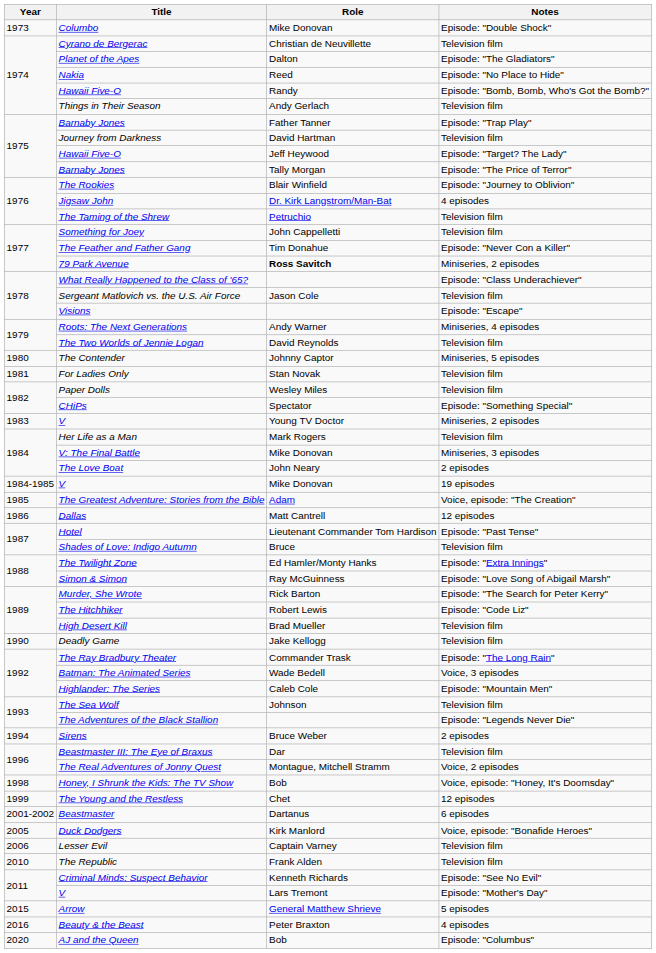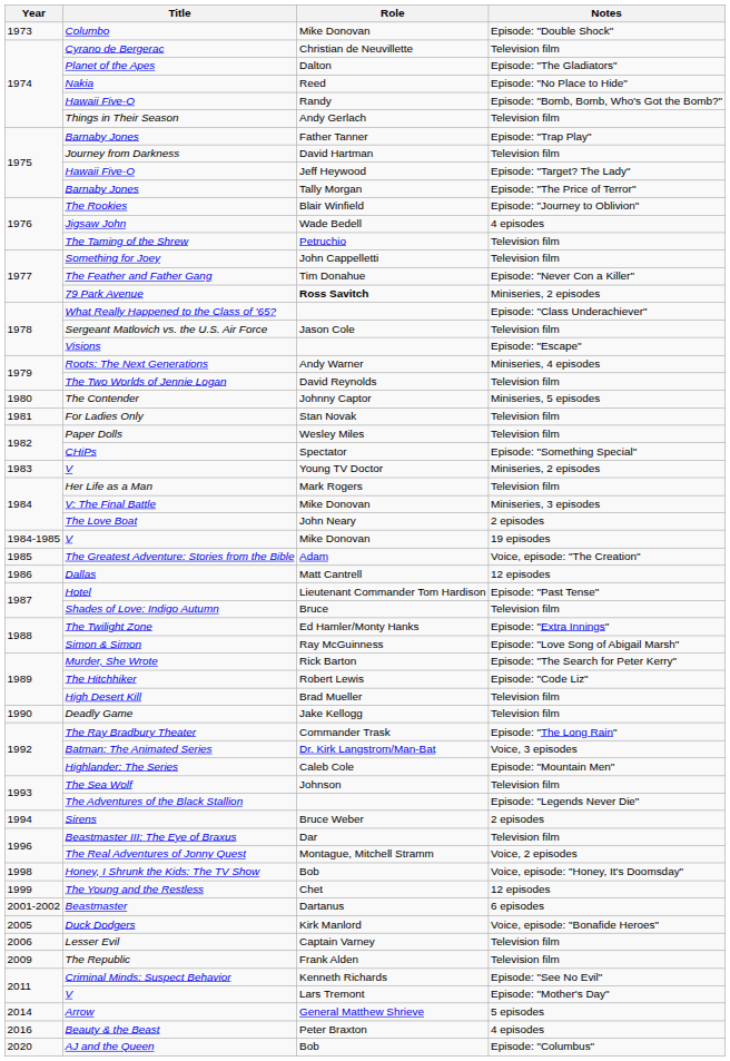Jigsaw John | Role: Dr. Kirk Langstrom/Man-Bat -> Wade Bedell
Batman: The Animated Series | Role: Wade Bedell -> Dr. Kirk Langstrom/Man-Bat
The Republic | Year: 2010 -> 2009
Arrow | Year: 2015 -> 2014
